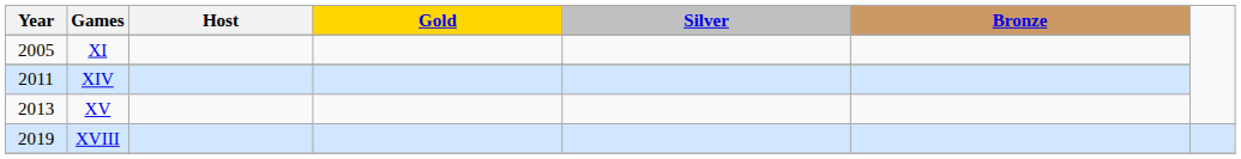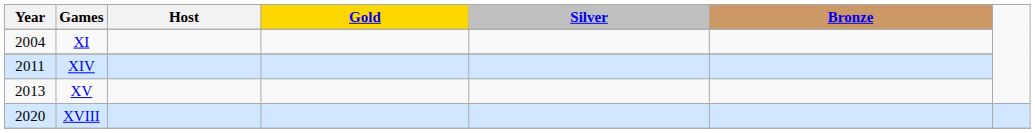XI | Year: 2005 -> 2004
XVIII | Year: 2019 -> 2020
